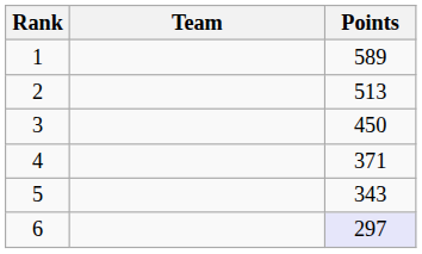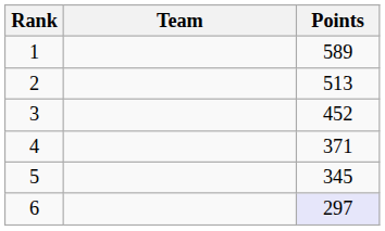3 | Points: 450 -> 452
5 | Points: 343 -> 345
